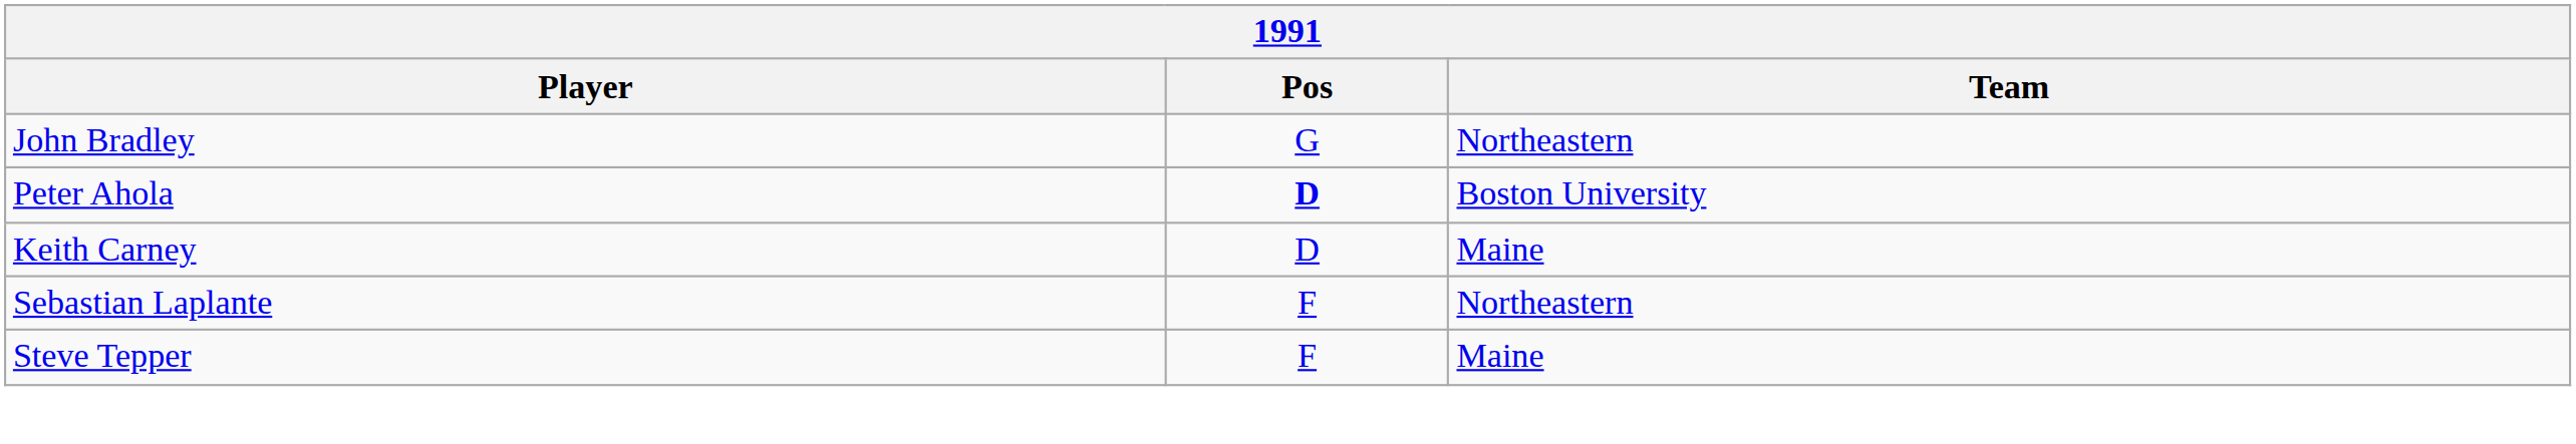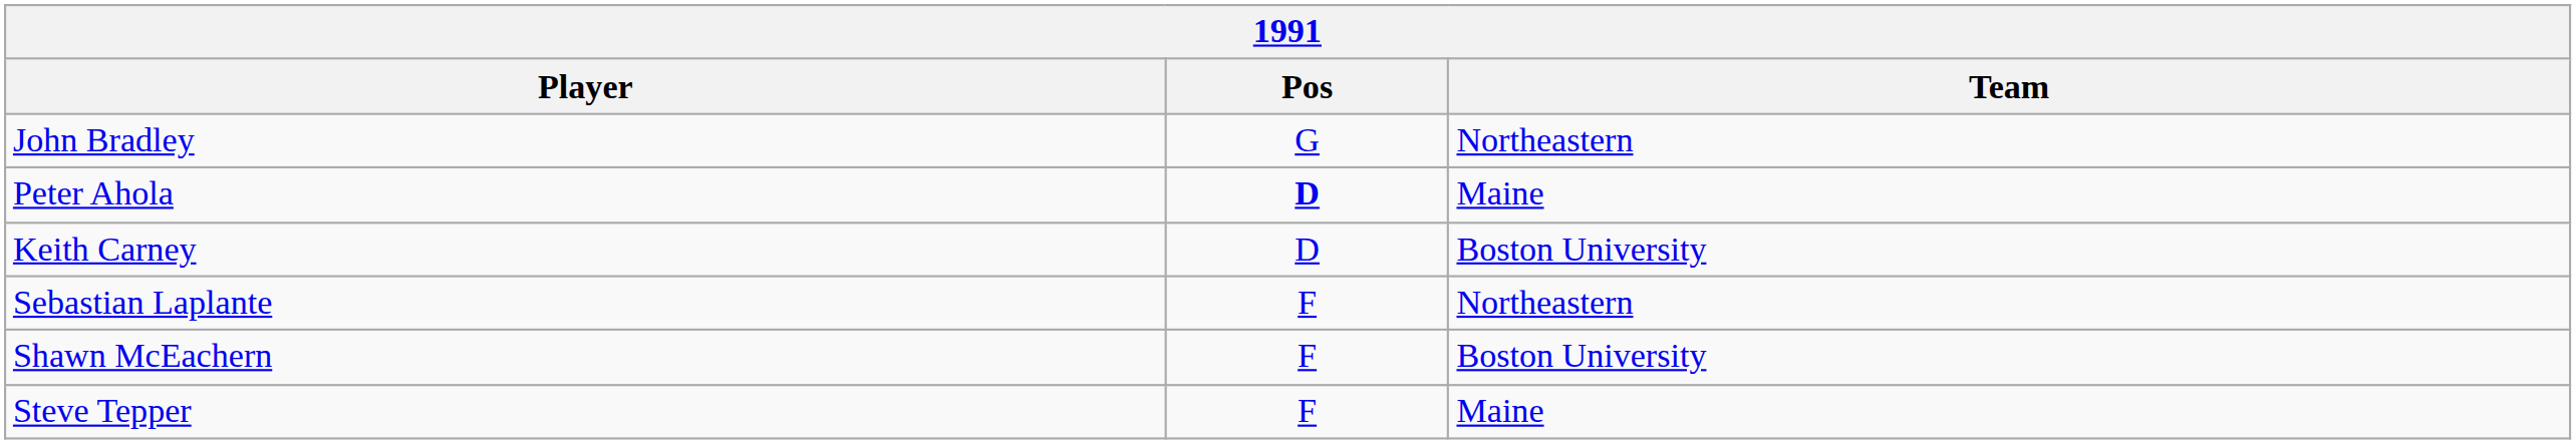Peter Ahola | Team: Boston University -> Maine
Keith Carney | Team: Maine -> Boston University
+ row: Shawn McEachern | F | Boston University
